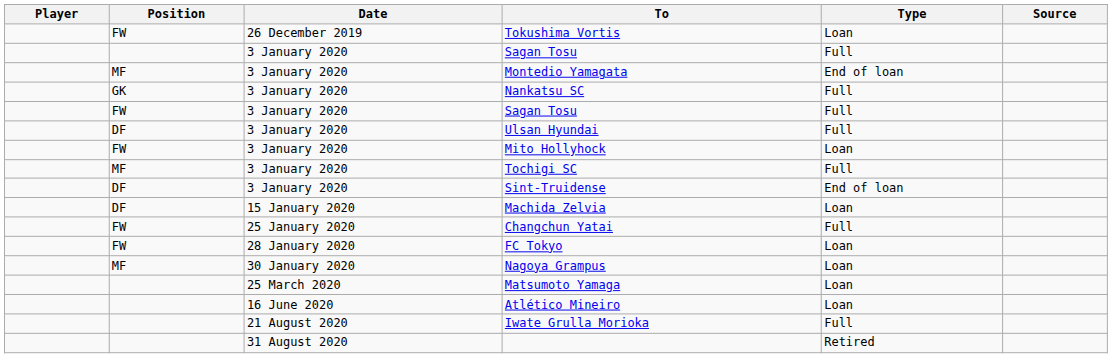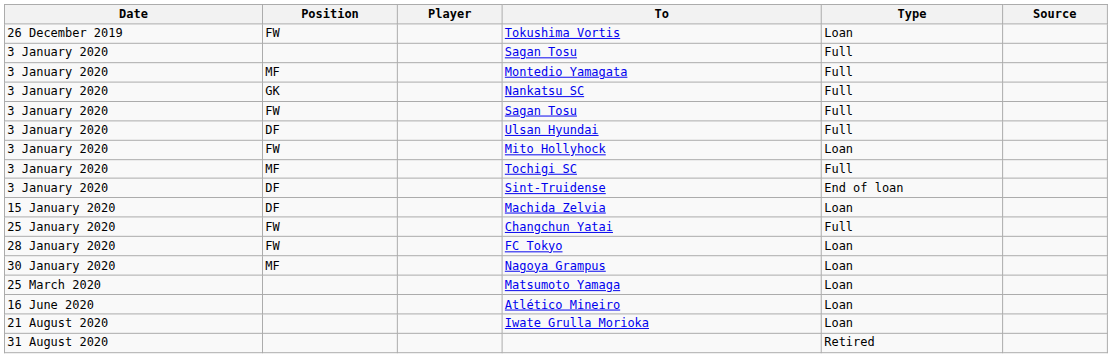columns swapped: Date <-> Player
Montedio Yamagata | Type: End of loan -> Full
Iwate Grulla Morioka | Type: Full -> Loan
